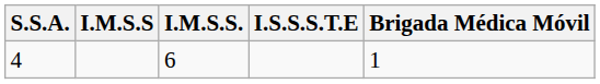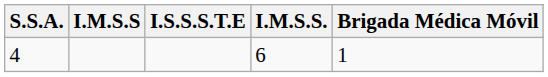columns swapped: I.S.S.S.T.E <-> I.M.S.S.
